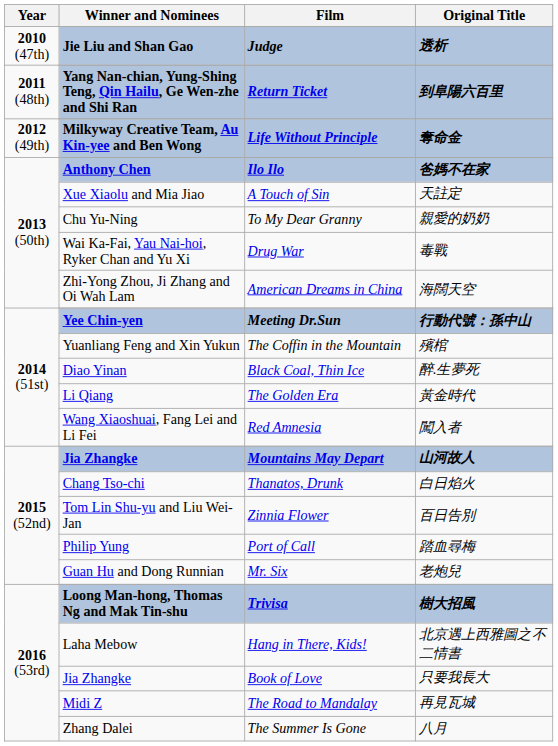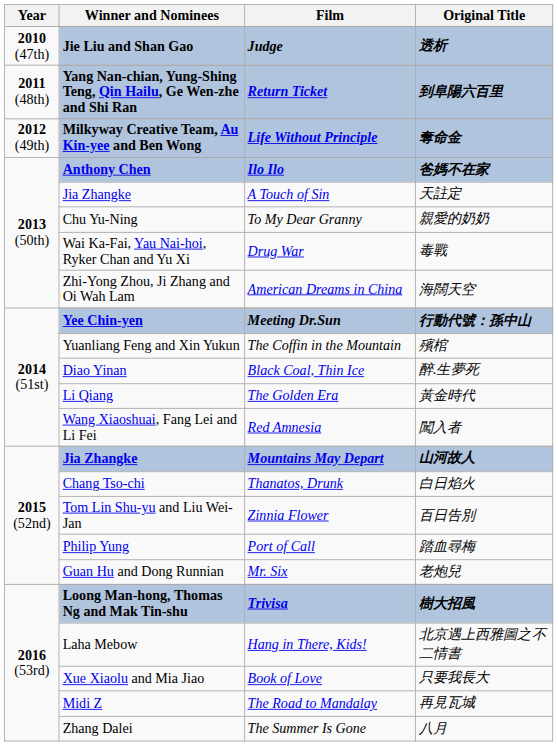A Touch of Sin | Winner and Nominees: Xue Xiaolu and Mia Jiao -> Jia Zhangke
Book of Love | Winner and Nominees: Jia Zhangke -> Xue Xiaolu and Mia Jiao
